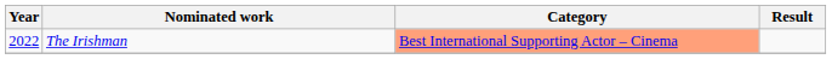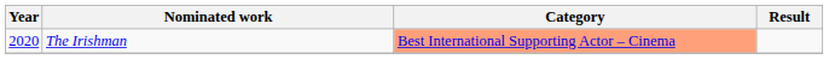The Irishman | Year: 2022 -> 2020
